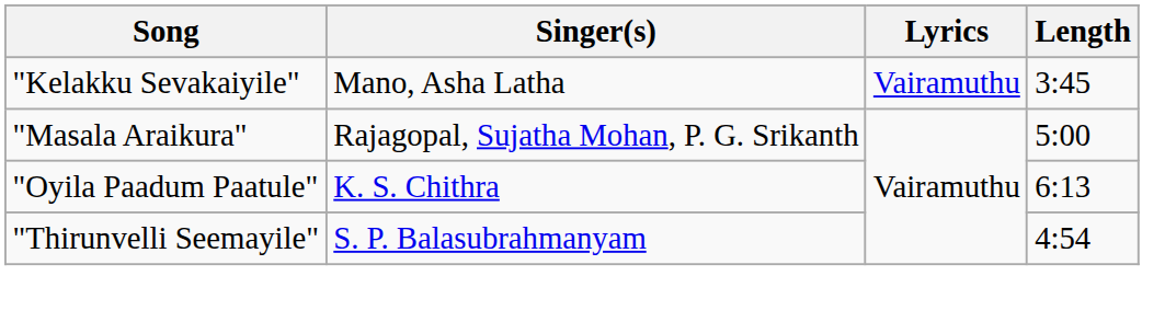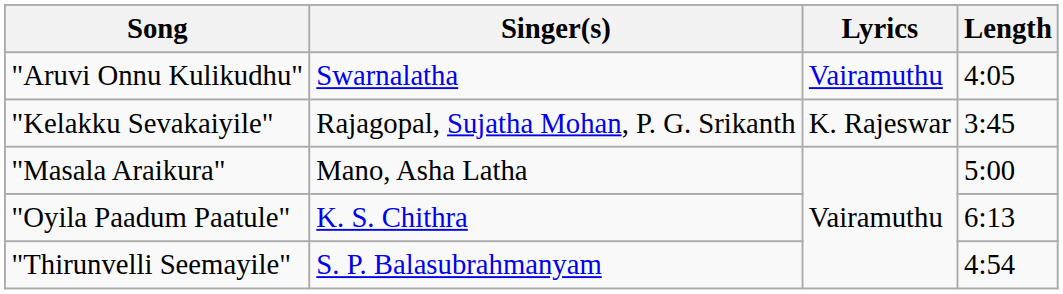+ row: "Aruvi Onnu Kulikudhu" | Swarnalatha | Vairamuthu | 4:05
"Kelakku Sevakaiyile" | Singer(s): Mano, Asha Latha -> Rajagopal, Sujatha Mohan, P. G. Srikanth
"Kelakku Sevakaiyile" | Lyrics: Vairamuthu -> K. Rajeswar
"Masala Araikura" | Singer(s): Rajagopal, Sujatha Mohan, P. G. Srikanth -> Mano, Asha Latha
